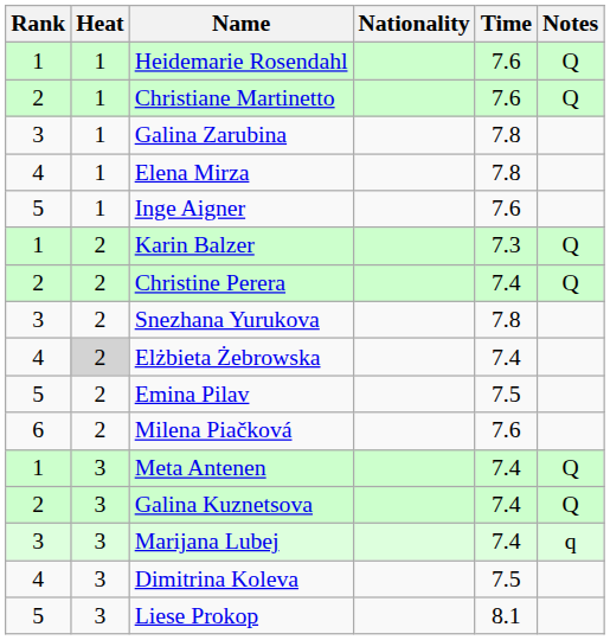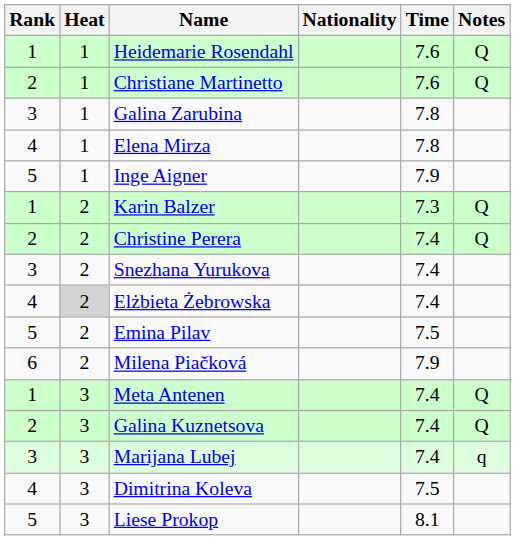Inge Aigner | Time: 7.6 -> 7.9
Snezhana Yurukova | Time: 7.8 -> 7.4
Milena Piačková | Time: 7.6 -> 7.9
